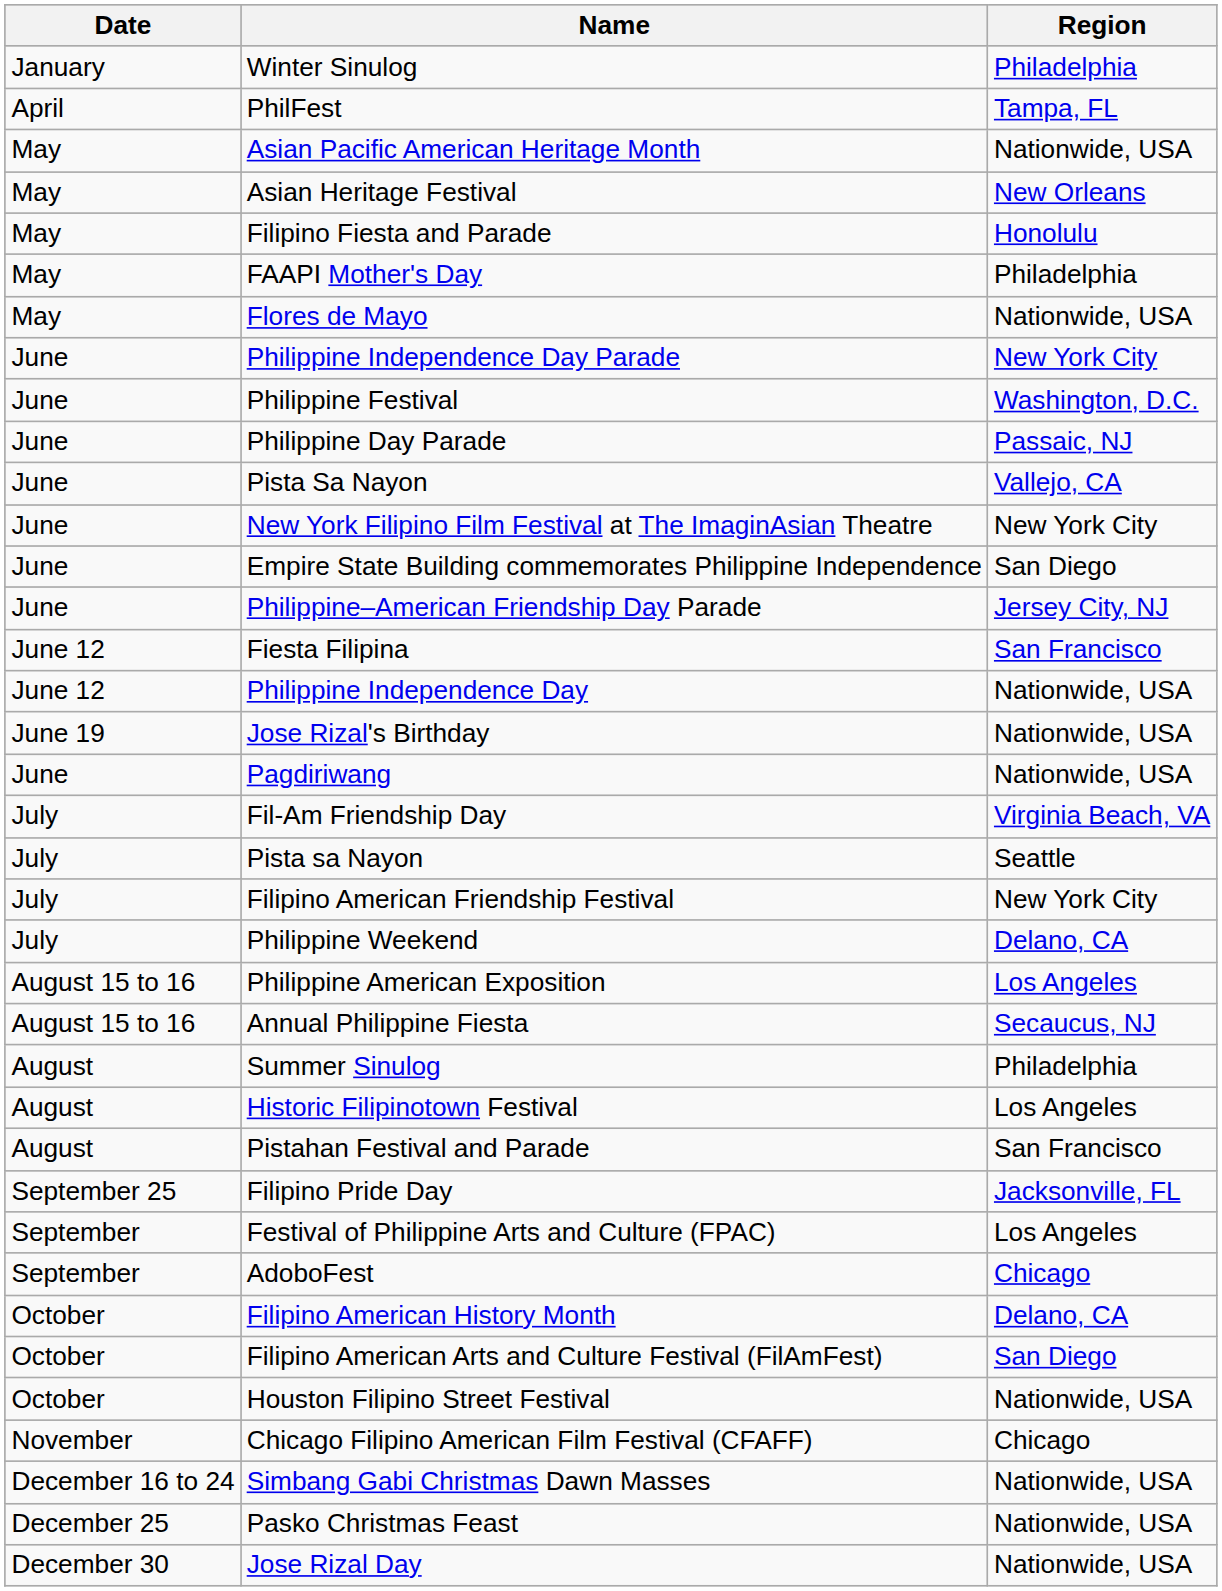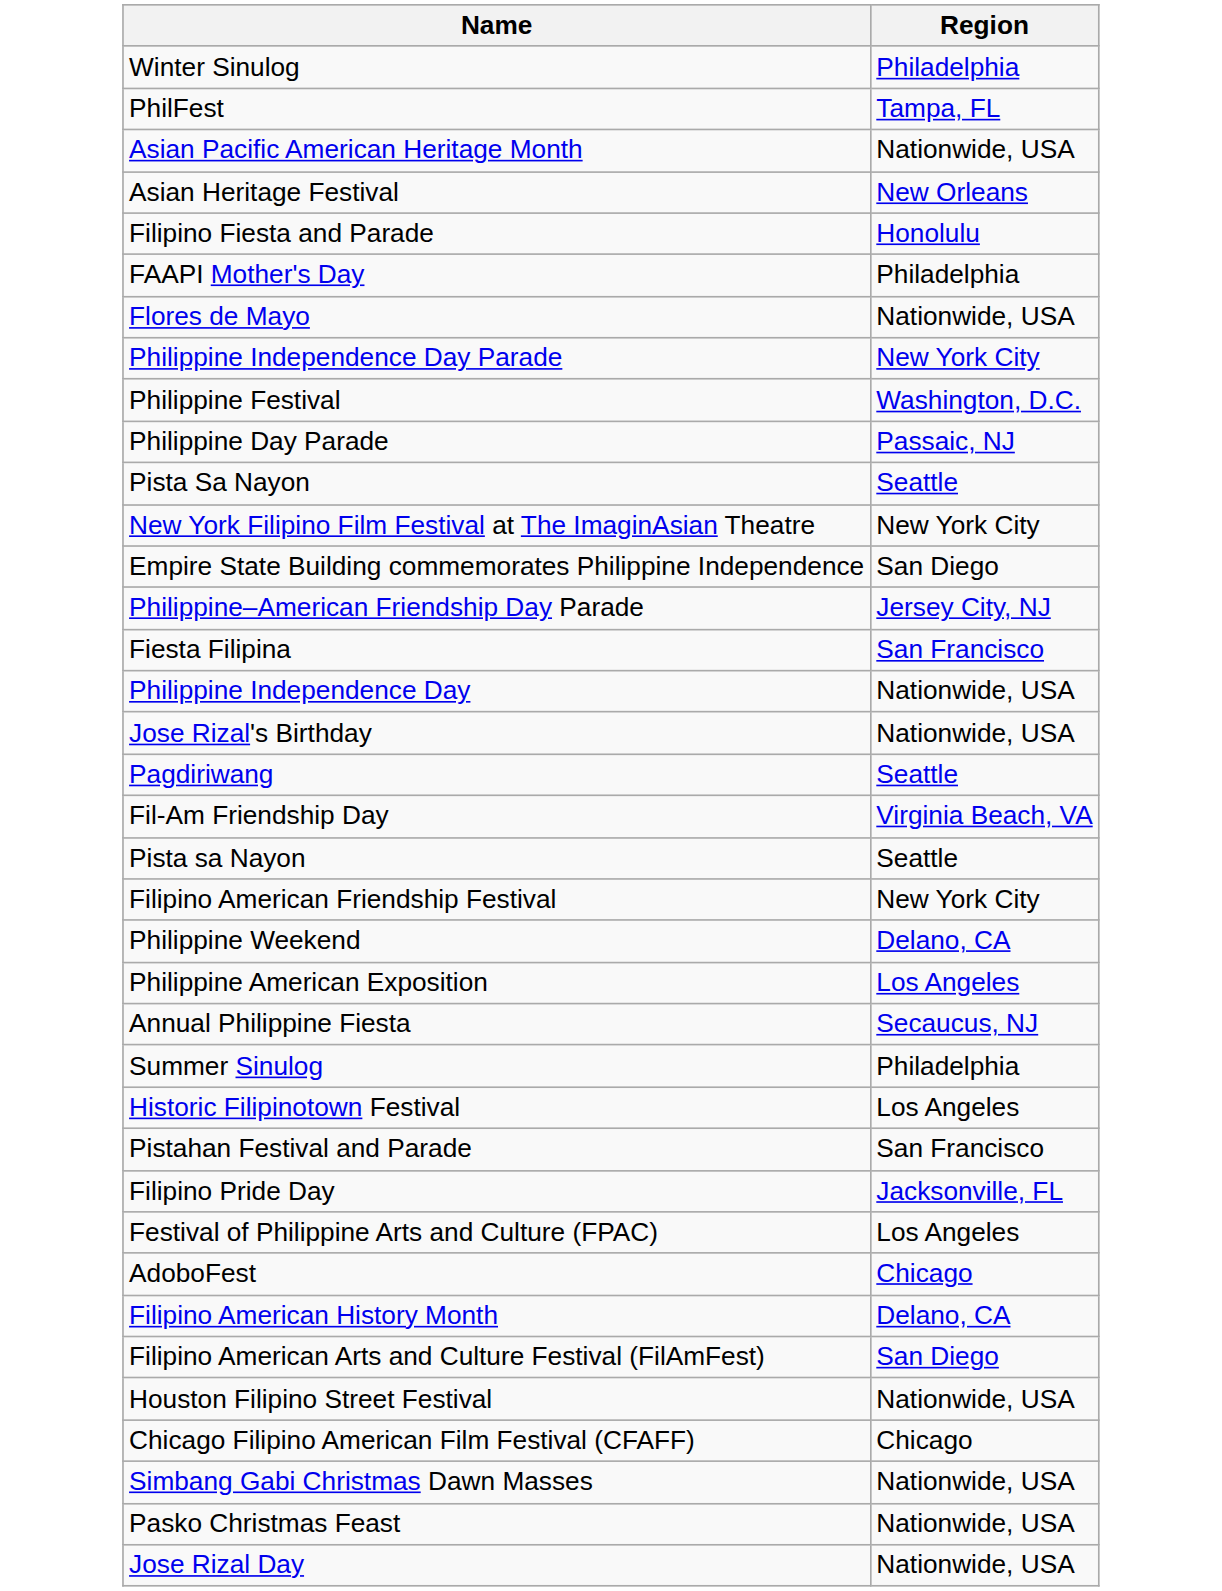- column: Date | January | April | May | May | May | May | May | June | June | June | June | June | June | June | June 12 | June 12 | June 19 | June | July | July | July | July | August 15 to 16 | August 15 to 16 | August | August | August | September 25 | September | September | October | October | October | November | December 16 to 24 | December 25 | December 30
Pista Sa Nayon | Region: Vallejo, CA -> Seattle
Pagdiriwang | Region: Nationwide, USA -> Seattle
